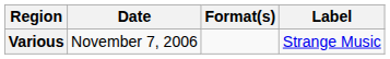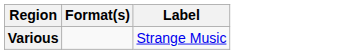- column: Date | November 7, 2006
